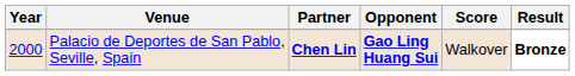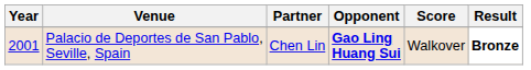Palacio de Deportes de San Pablo, Seville, Spain | Year: 2000 -> 2001
Palacio de Deportes de San Pablo, Seville, Spain | Partner: bold -> normal
